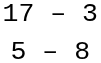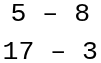rows swapped: 17 – 3 <-> 5 – 8
